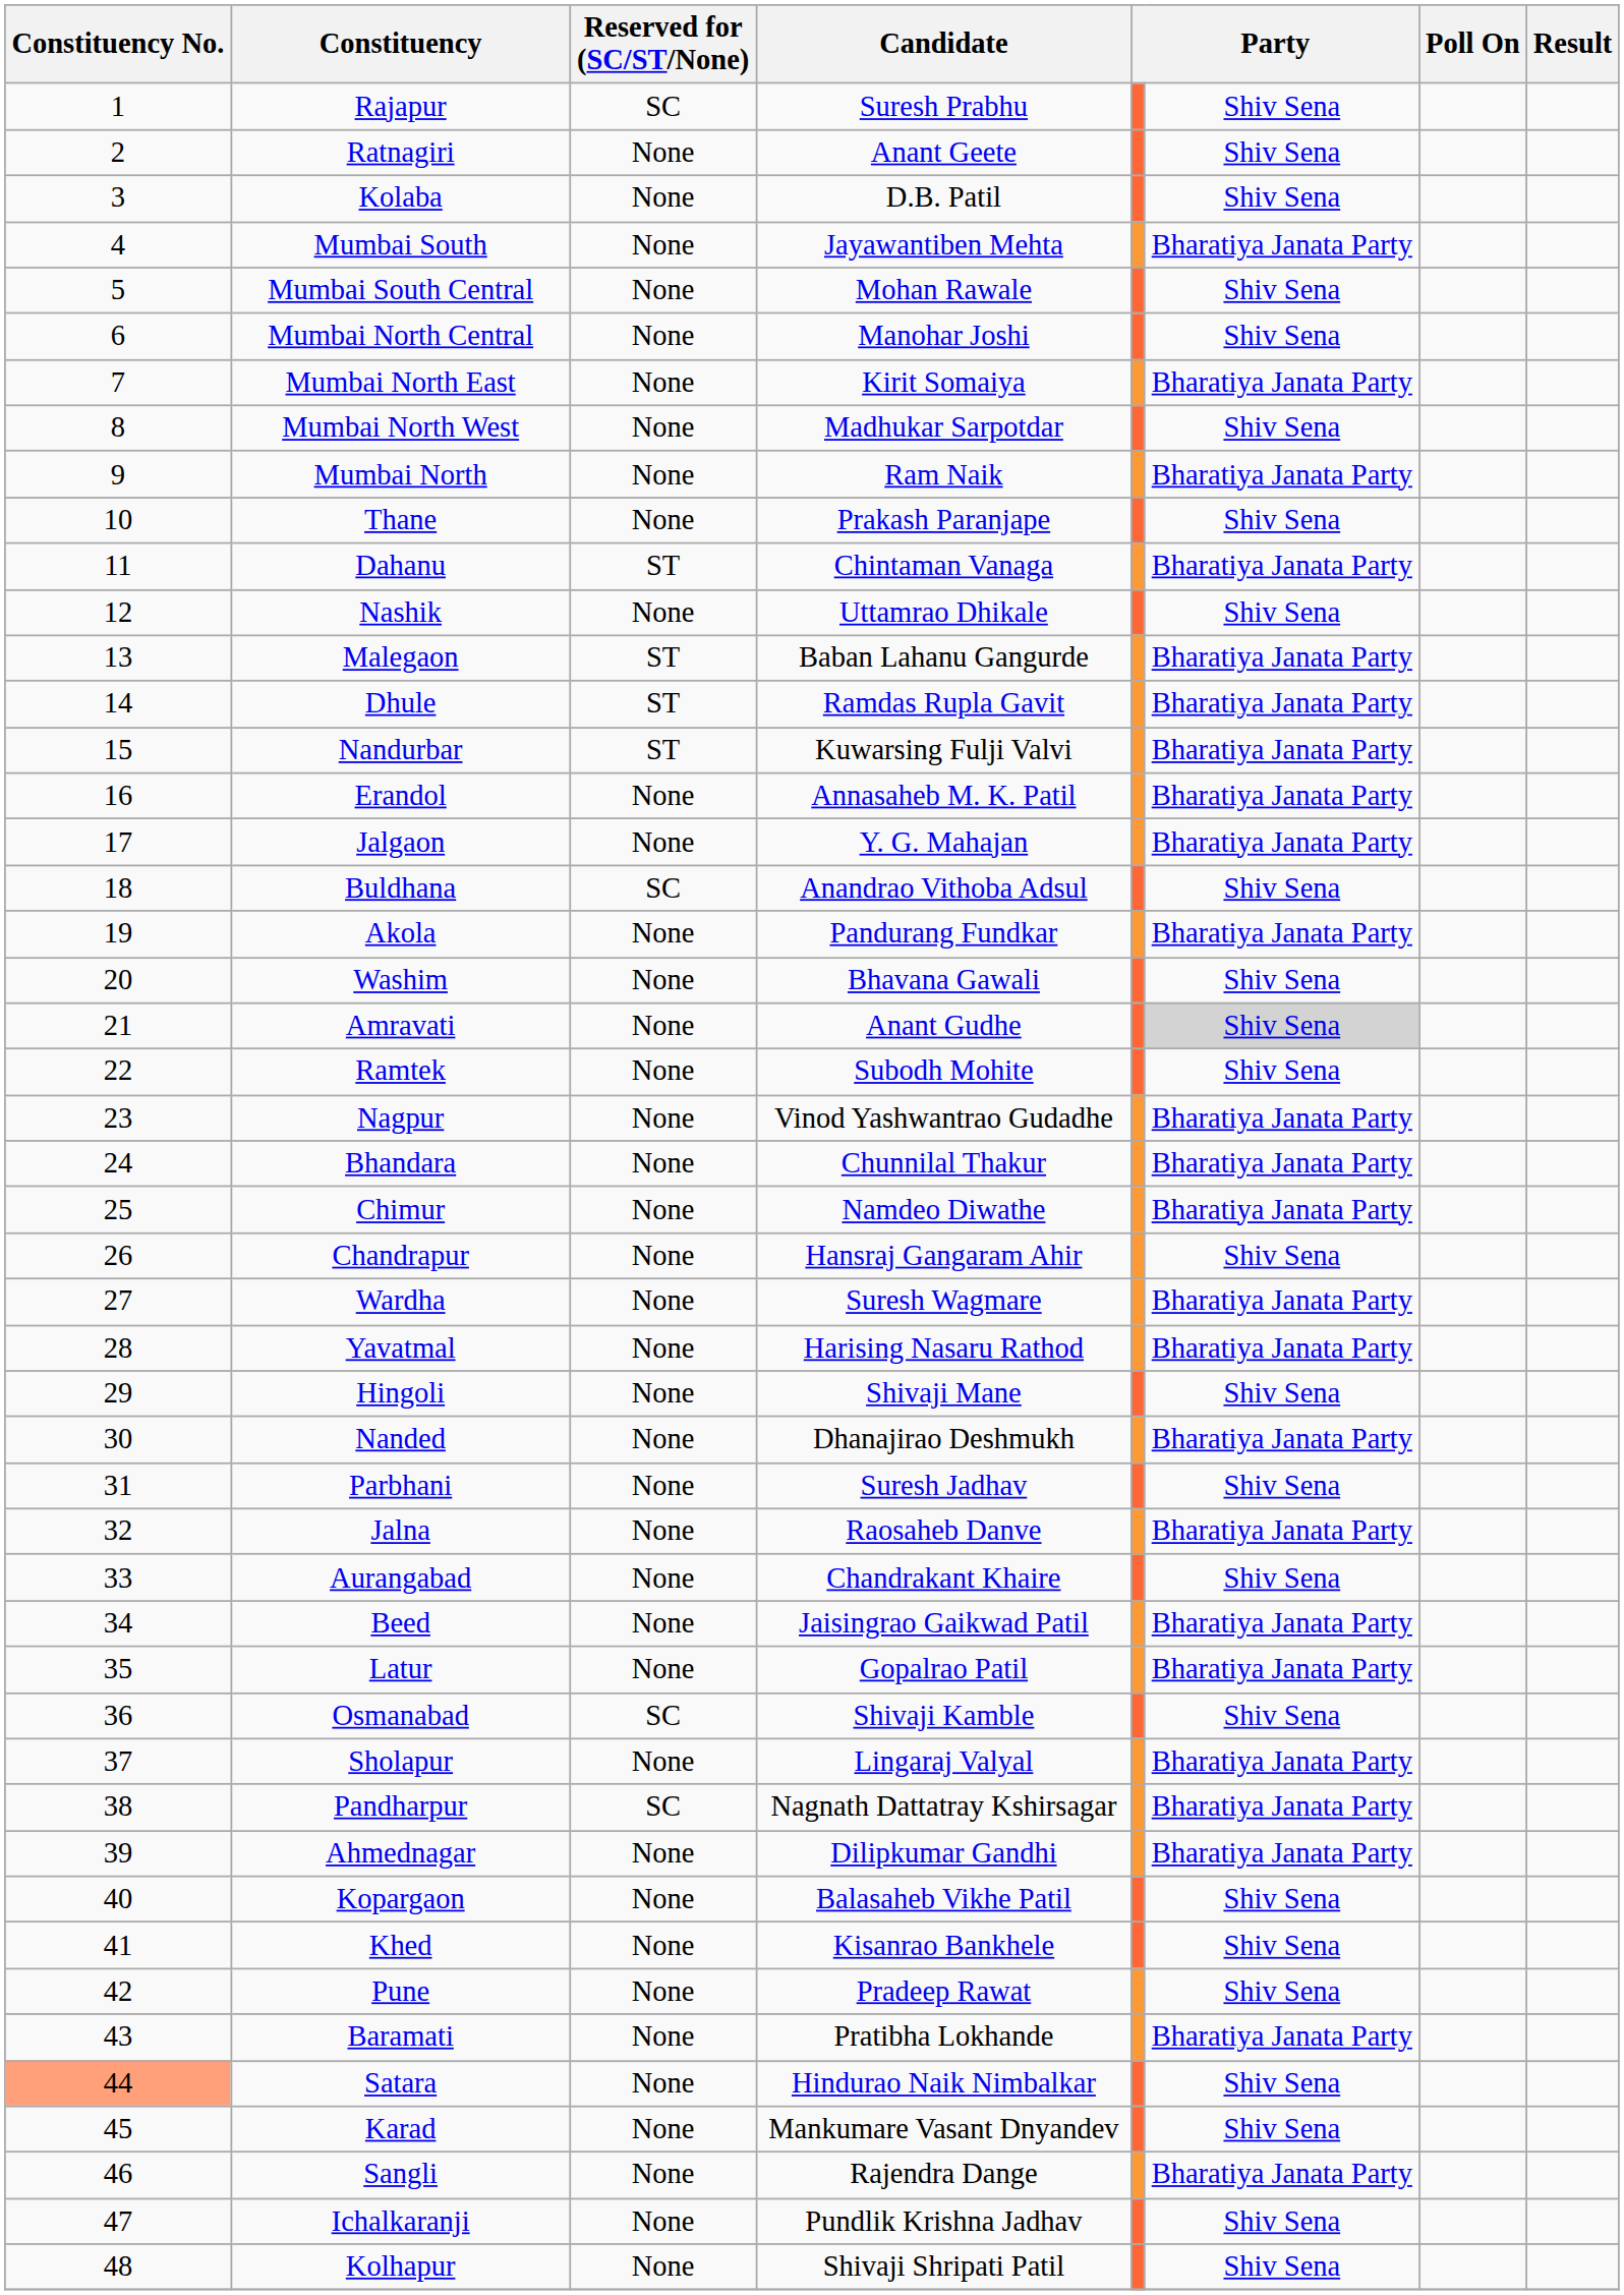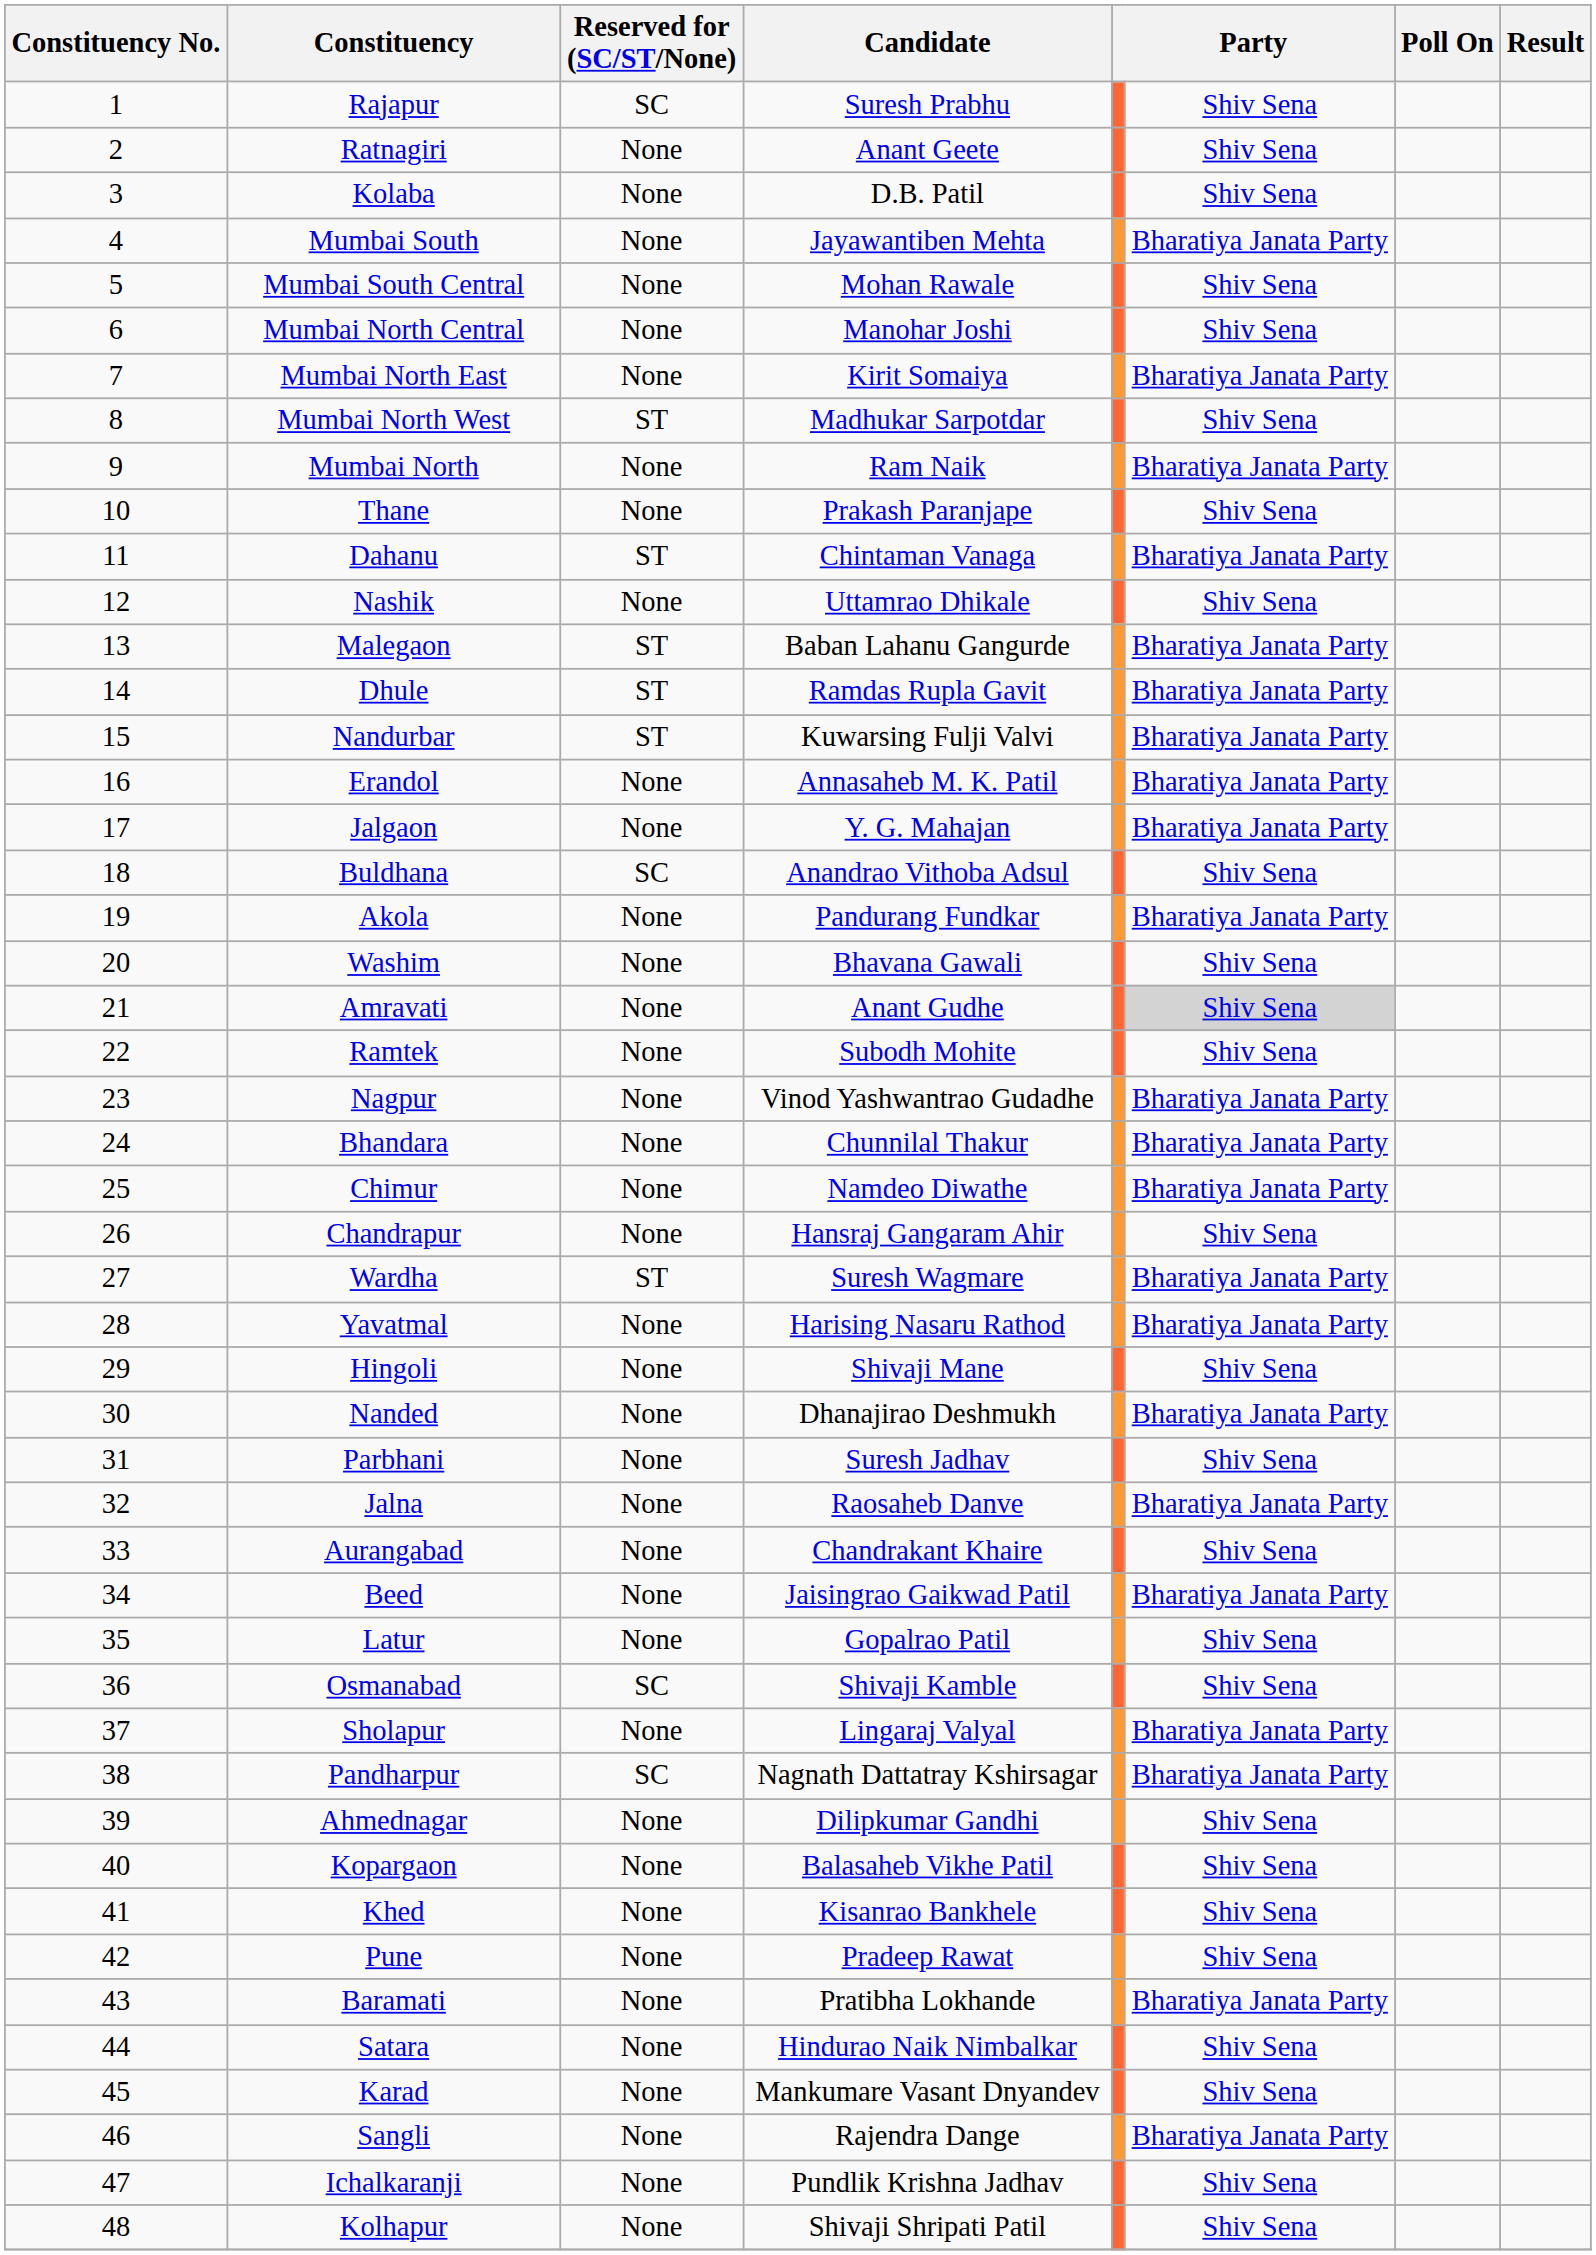Mumbai North West | Reserved for (SC/ST/None): None -> ST
Wardha | Reserved for (SC/ST/None): None -> ST
Latur | column 6: Bharatiya Janata Party -> Shiv Sena
Ahmednagar | column 6: Bharatiya Janata Party -> Shiv Sena
Satara | Constituency No.: lightsalmon background -> no background
